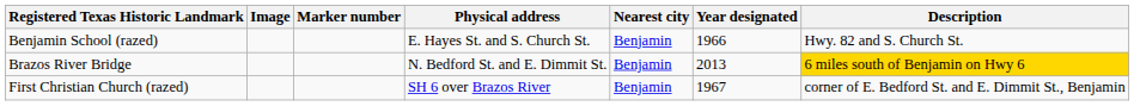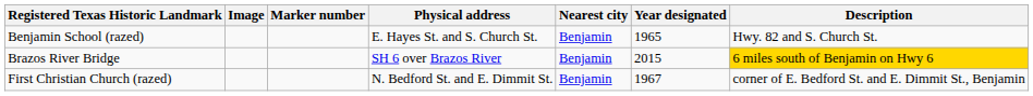Benjamin School (razed) | Year designated: 1966 -> 1965
Brazos River Bridge | Physical address: N. Bedford St. and E. Dimmit St. -> SH 6 over Brazos River
Brazos River Bridge | Year designated: 2013 -> 2015
First Christian Church (razed) | Physical address: SH 6 over Brazos River -> N. Bedford St. and E. Dimmit St.
